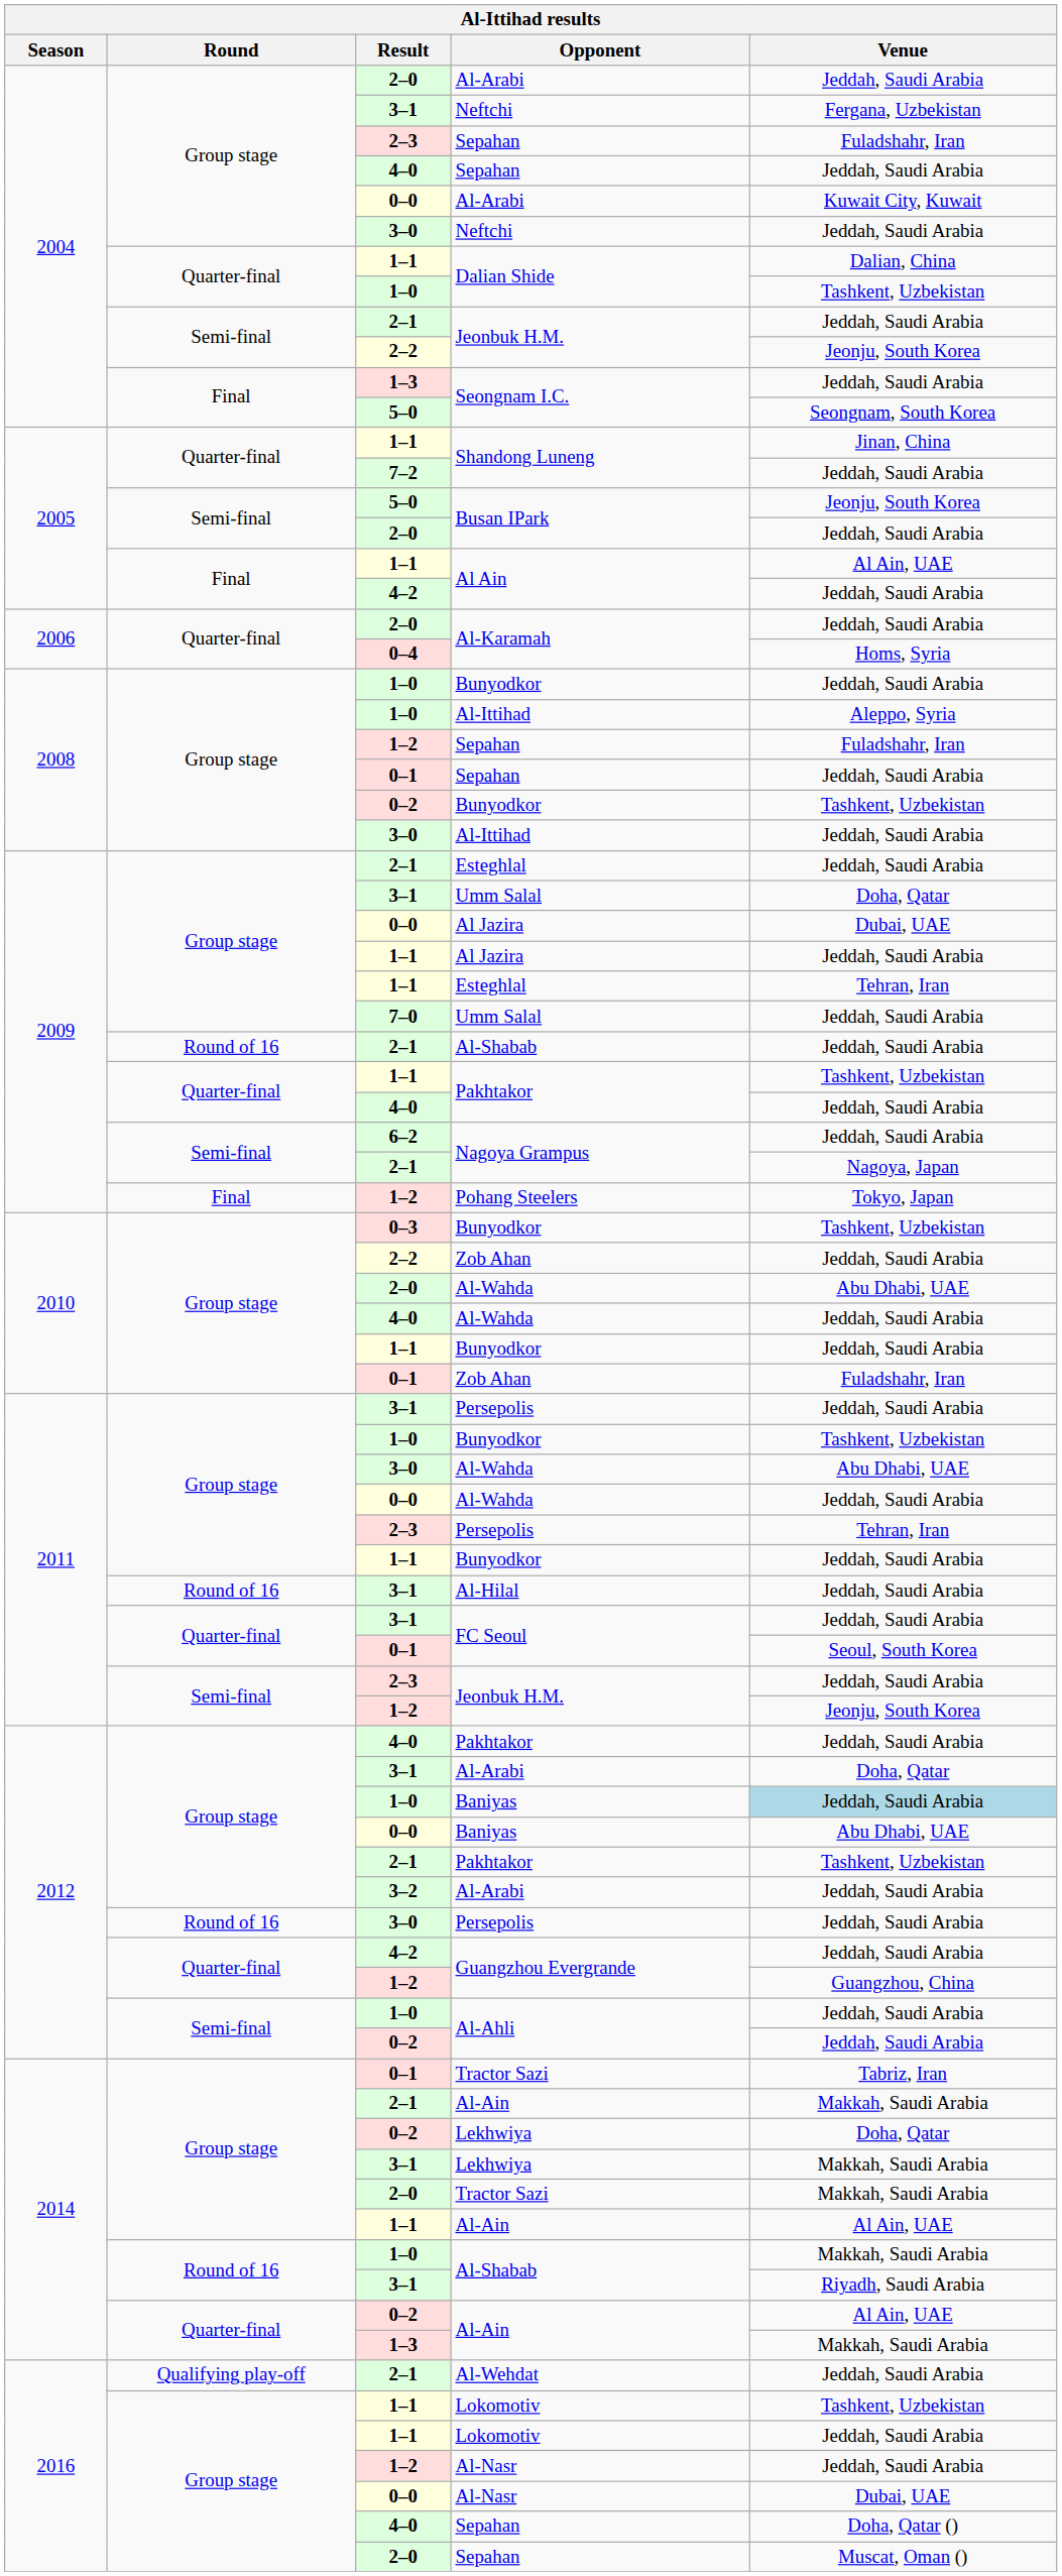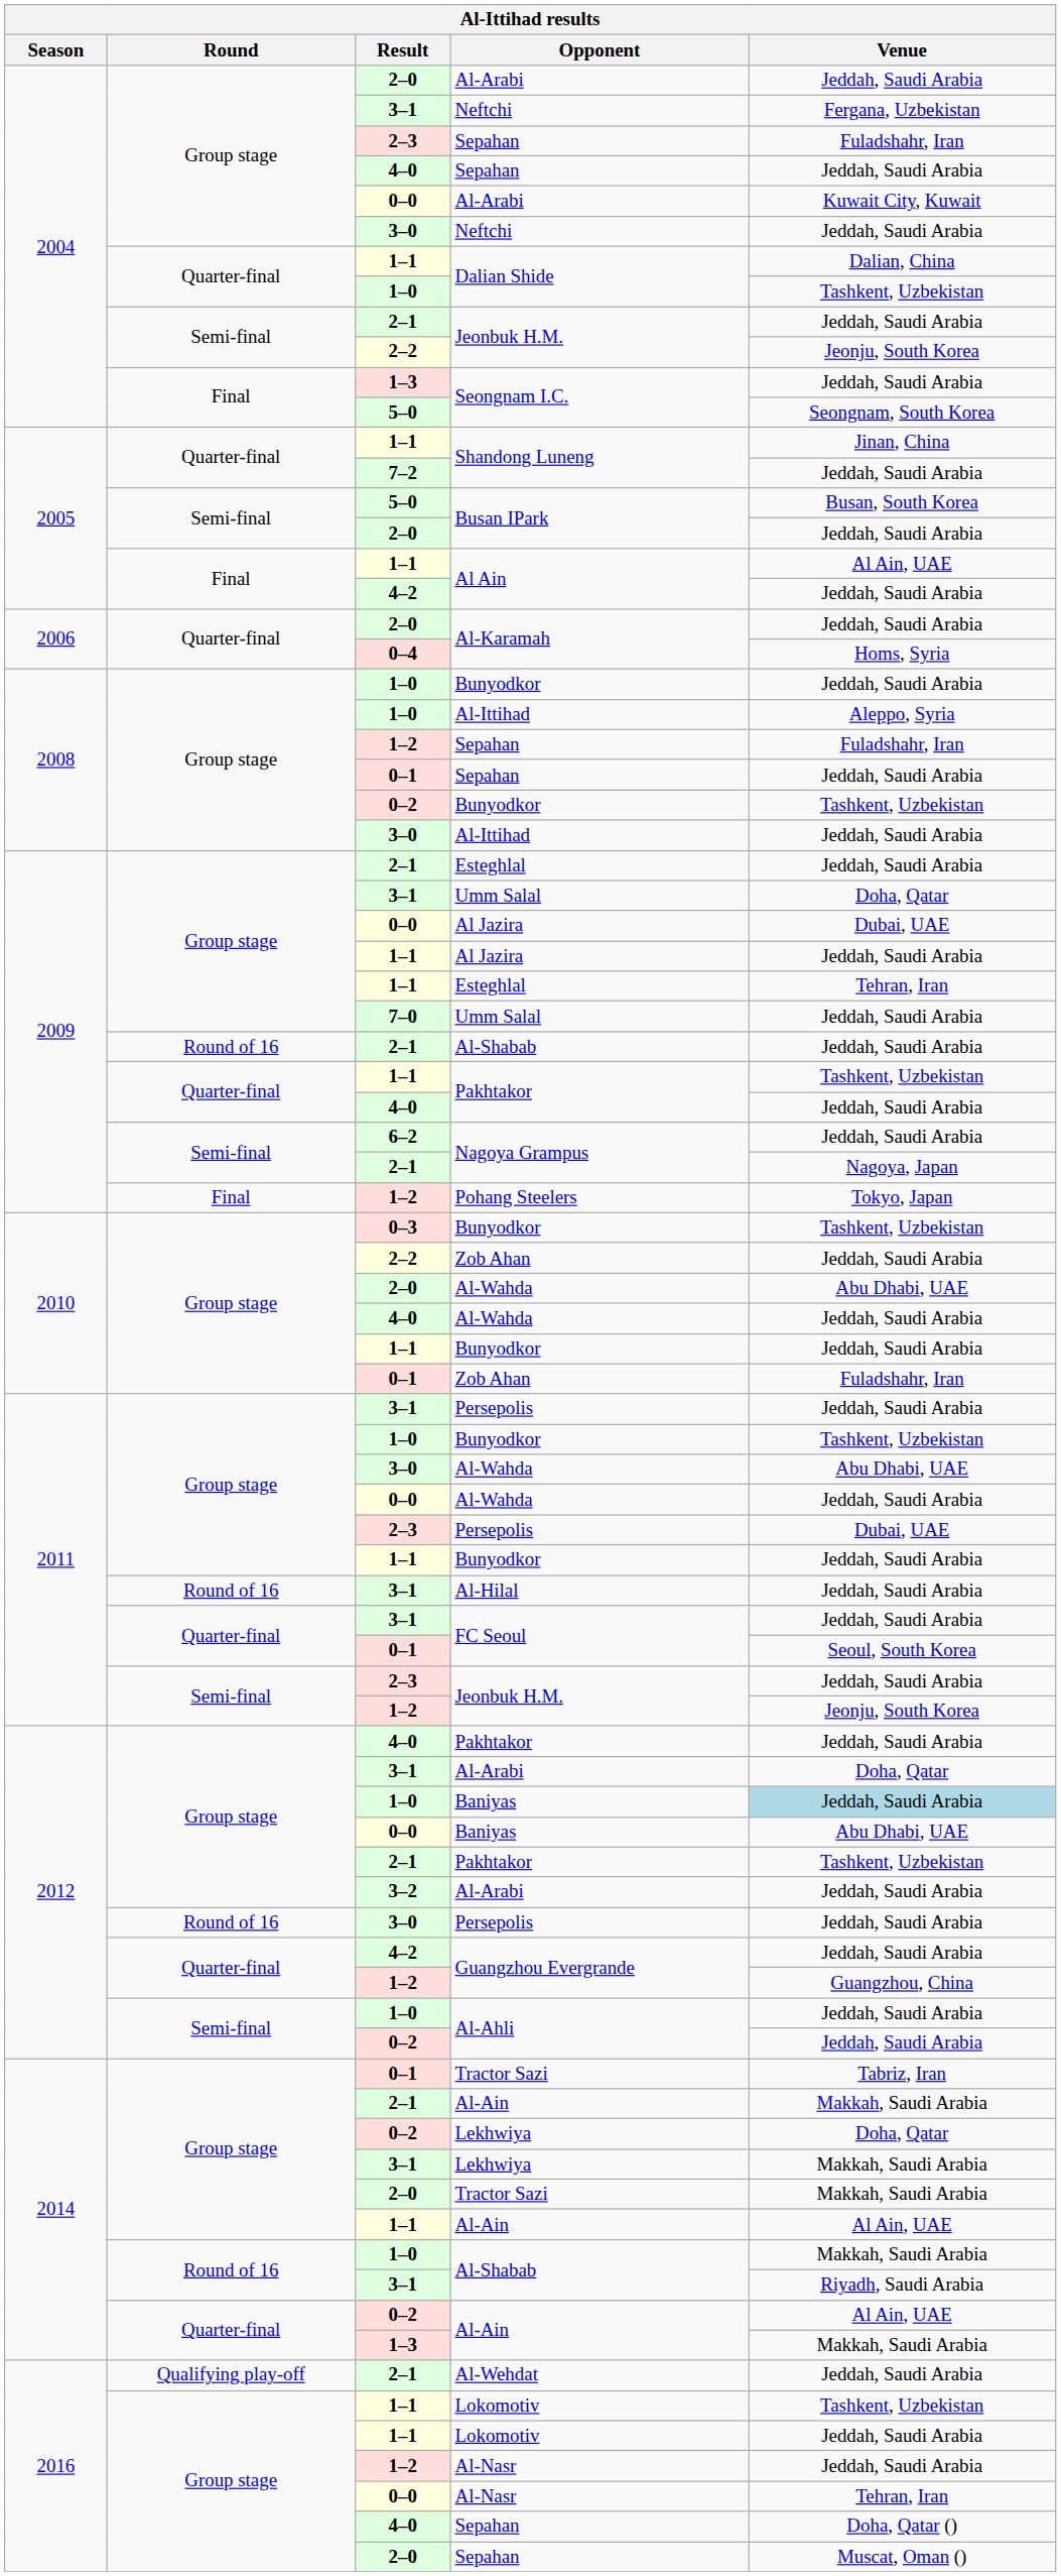5–0 / Busan IPark | Venue: Jeonju, South Korea -> Busan, South Korea
2–3 / Persepolis | Venue: Tehran, Iran -> Dubai, UAE
0–0 / Al-Nasr | Venue: Dubai, UAE -> Tehran, Iran
